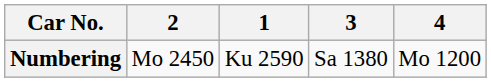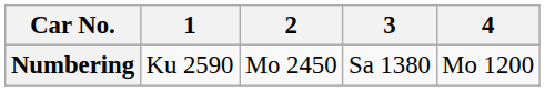columns swapped: 1 <-> 2
